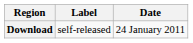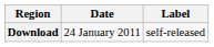columns swapped: Date <-> Label
